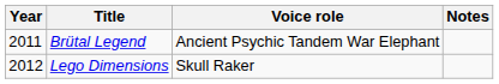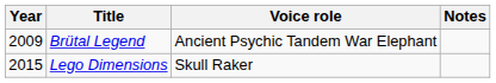Brütal Legend | Year: 2011 -> 2009
Lego Dimensions | Year: 2012 -> 2015
